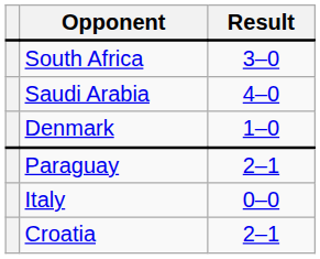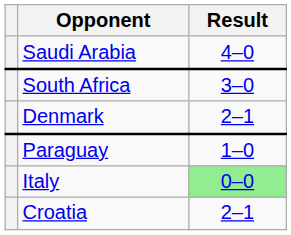rows swapped: South Africa <-> Saudi Arabia
Denmark | Result: 1–0 -> 2–1
Paraguay | Result: 2–1 -> 1–0
Italy | Result: no background -> lightgreen background
